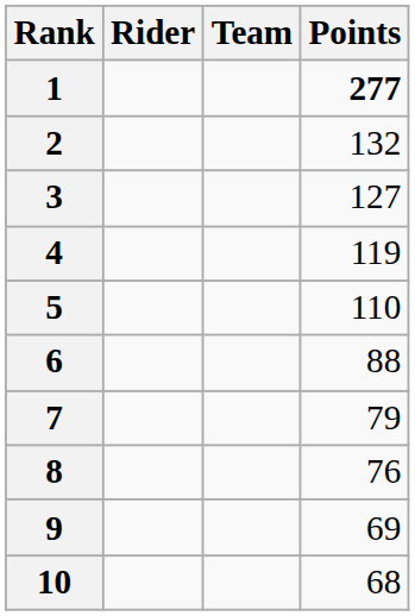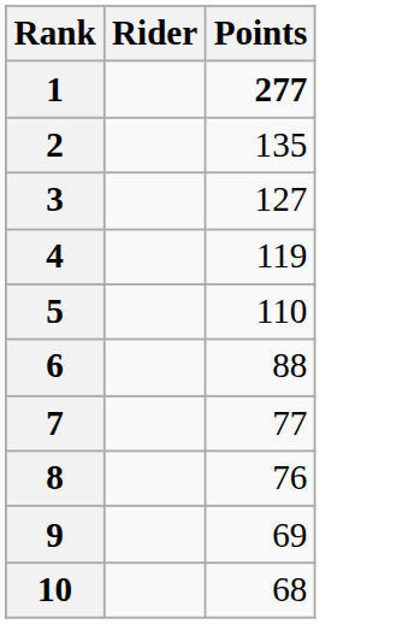- column: Team
2 | Points: 132 -> 135
7 | Points: 79 -> 77
